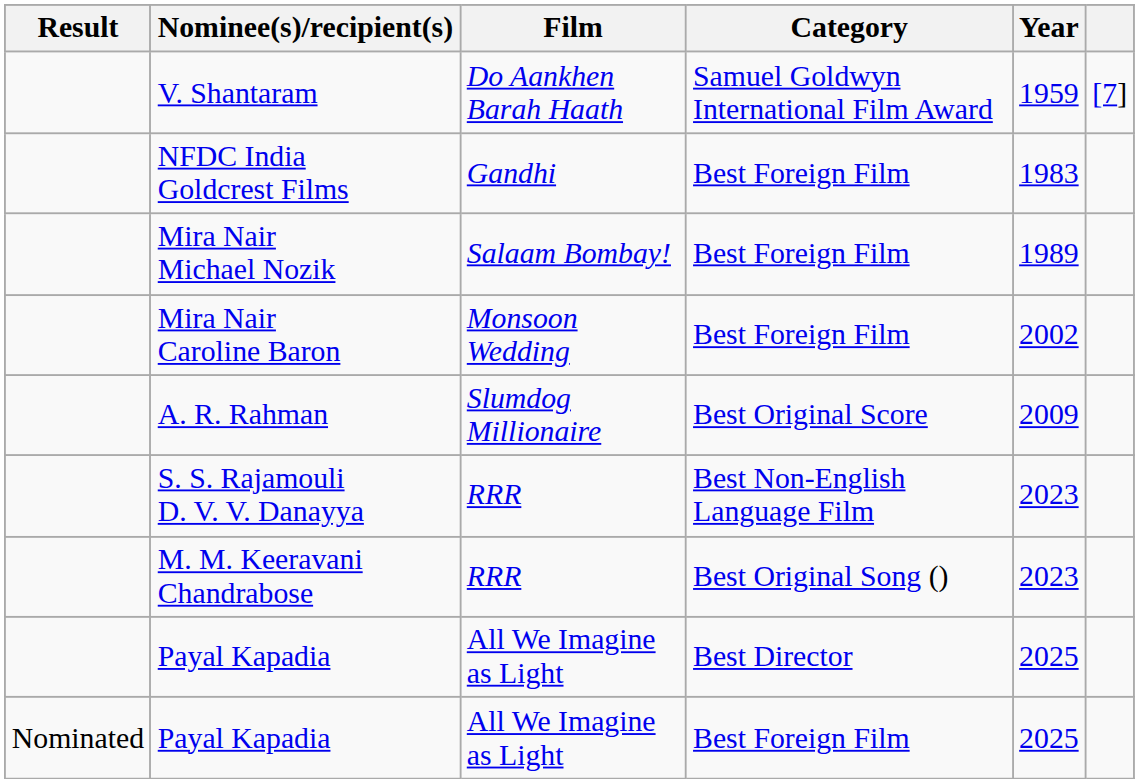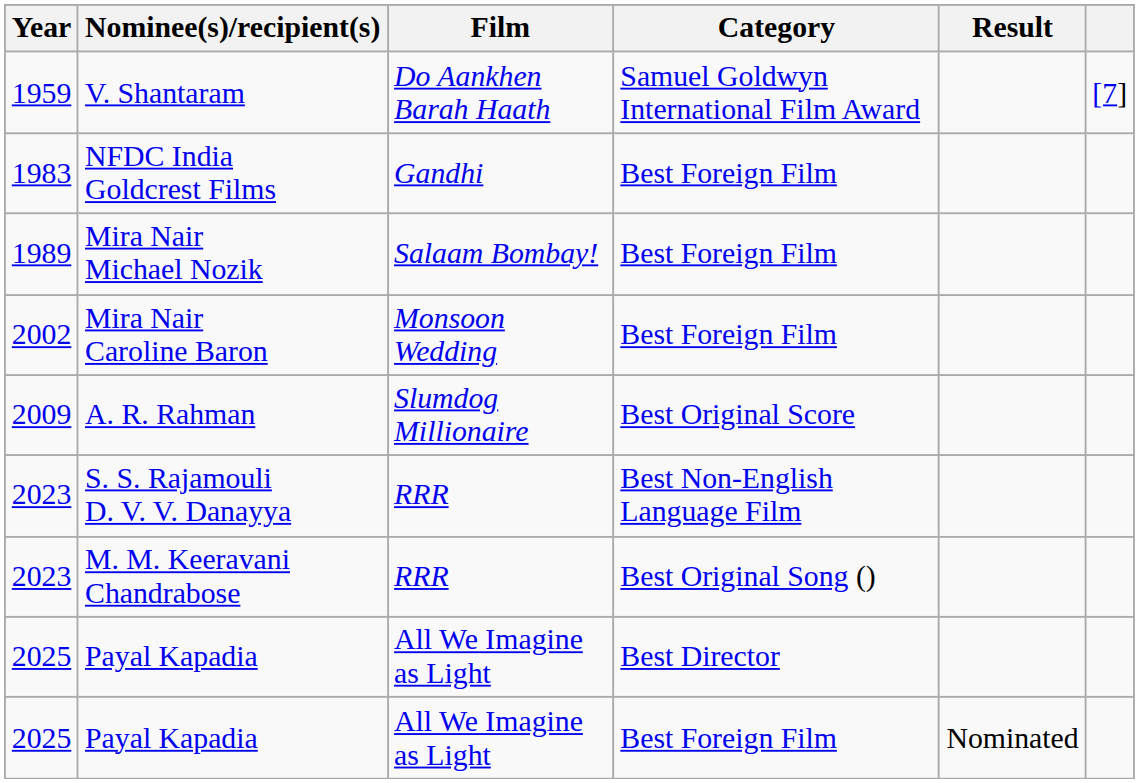columns swapped: Year <-> Result
